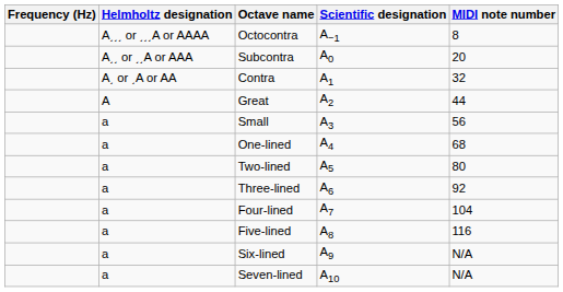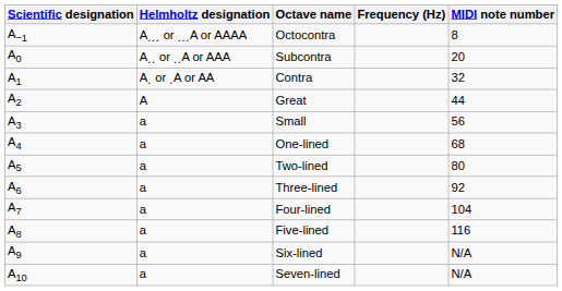columns swapped: Scientific designation <-> Frequency (Hz)
